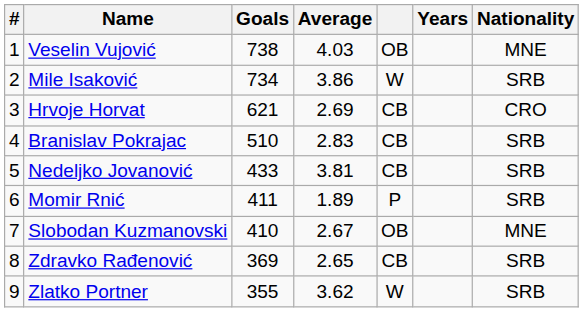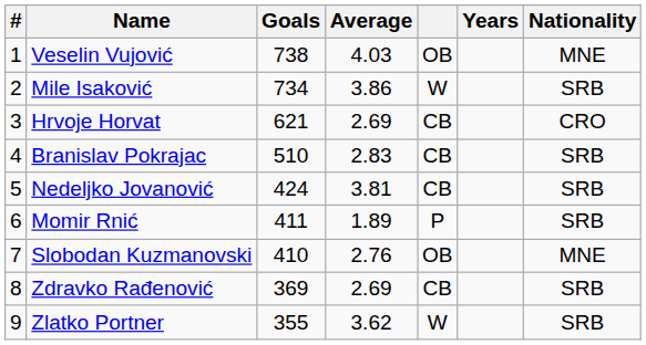Nedeljko Jovanović | Goals: 433 -> 424
Slobodan Kuzmanovski | Average: 2.67 -> 2.76
Zdravko Rađenović | Average: 2.65 -> 2.69
